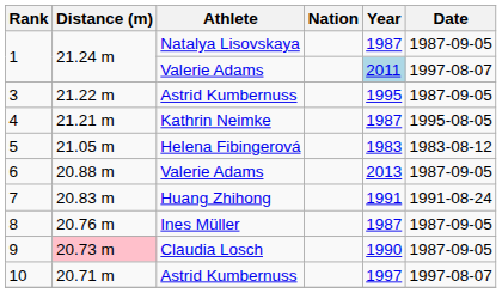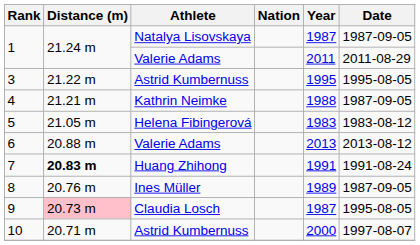1 / Valerie Adams | Year: lightblue background -> no background
1 / Valerie Adams | Date: 1997-08-07 -> 2011-08-29
3 | Date: 1987-09-05 -> 1995-08-05
4 | Year: 1987 -> 1988
4 | Date: 1995-08-05 -> 1987-09-05
6 | Date: 1987-09-05 -> 2013-08-12
7 | Distance (m): normal -> bold
8 | Year: 1987 -> 1989
9 | Year: 1990 -> 1987
9 | Date: 1987-09-05 -> 1995-08-05
10 | Year: 1997 -> 2000
